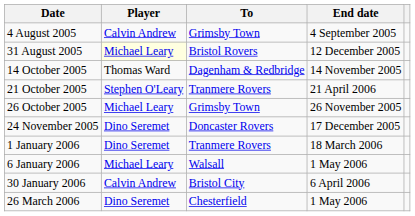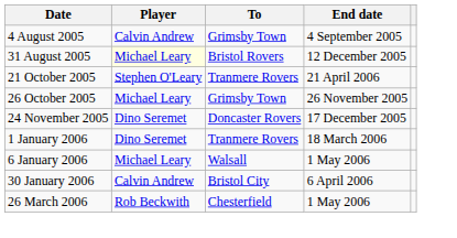- row: 14 October 2005 | Thomas Ward | Dagenham & Redbridge | 14 November 2005
26 March 2006 | Player: Dino Seremet -> Rob Beckwith
